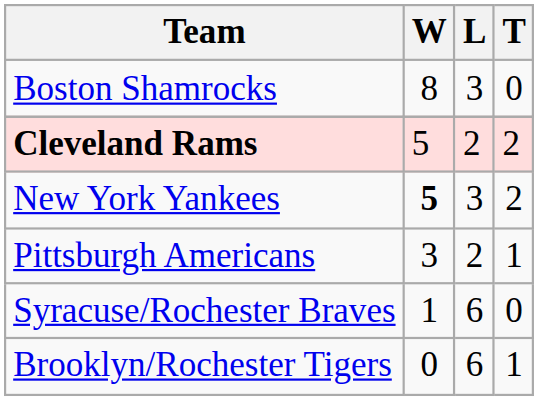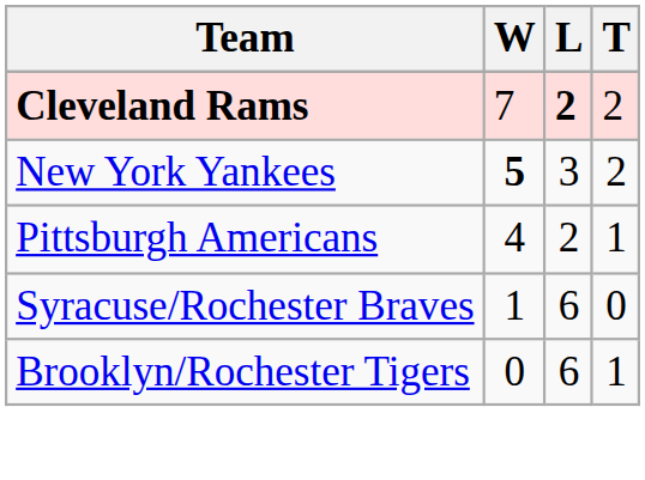- row: Boston Shamrocks | 8 | 3 | 0
Cleveland Rams | W: 5 -> 7
Cleveland Rams | L: normal -> bold
Pittsburgh Americans | W: 3 -> 4
